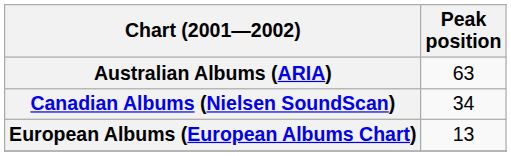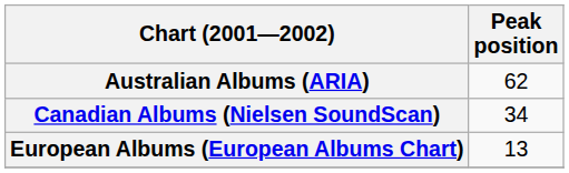Australian Albums (ARIA) | Peak position: 63 -> 62
